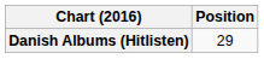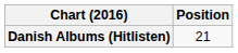Danish Albums (Hitlisten) | Position: 29 -> 21
